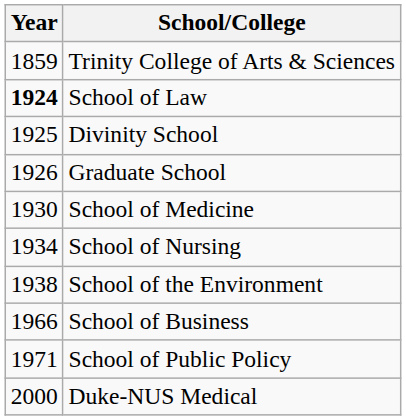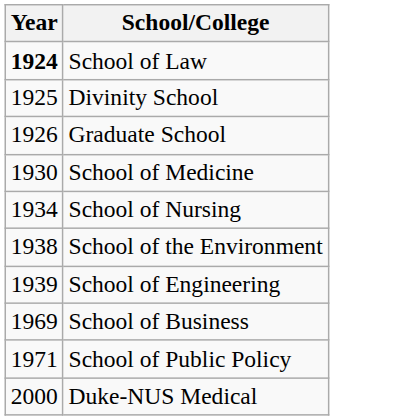- row: 1859 | Trinity College of Arts & Sciences
+ row: 1939 | School of Engineering
School of Business | Year: 1966 -> 1969
